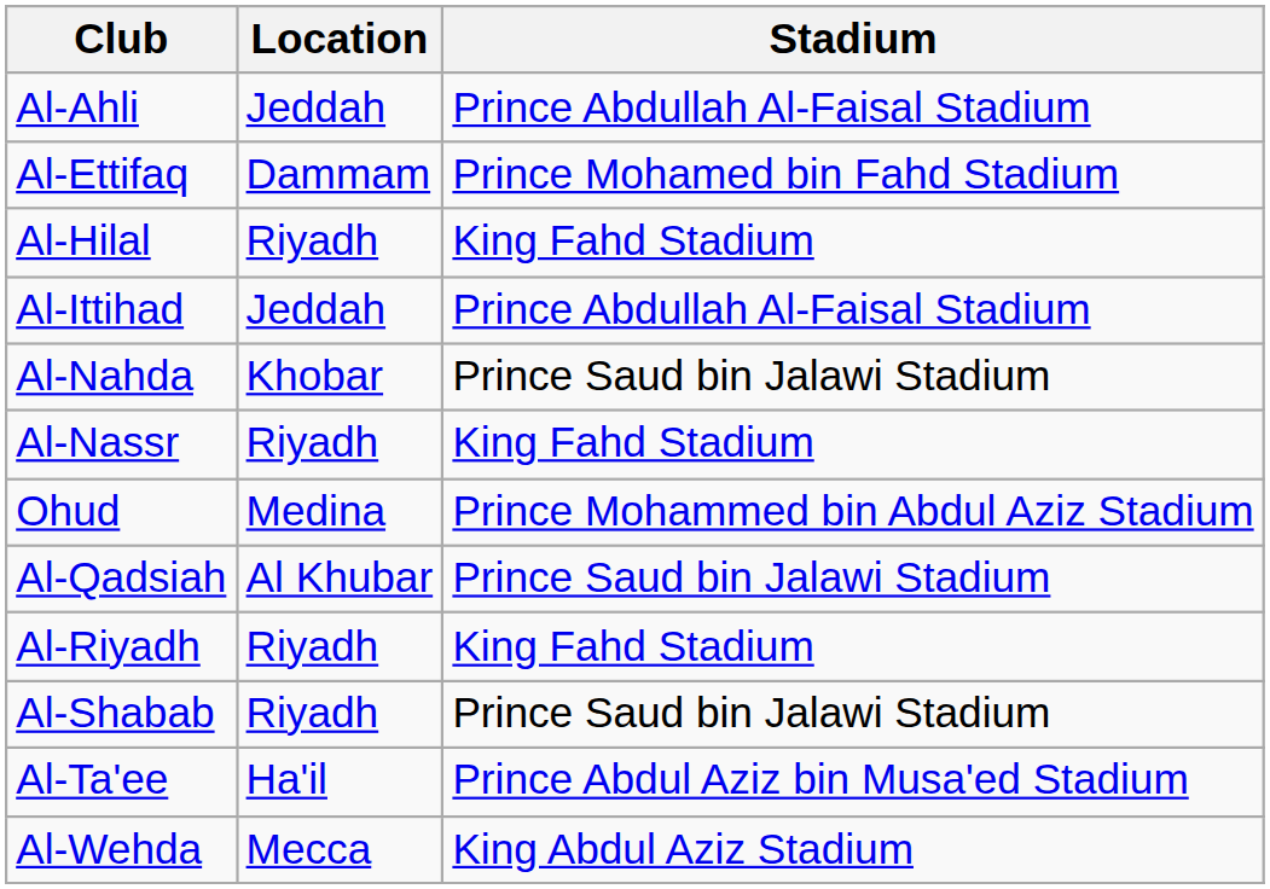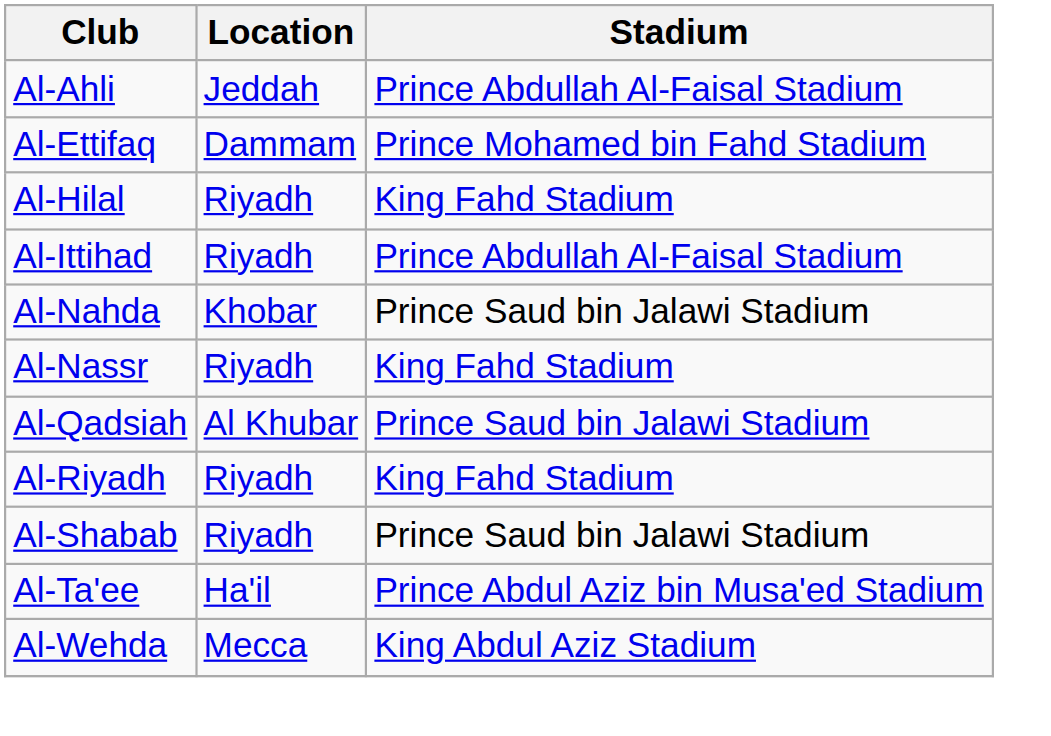Al-Ittihad | Location: Jeddah -> Riyadh
- row: Ohud | Medina | Prince Mohammed bin Abdul Aziz Stadium
